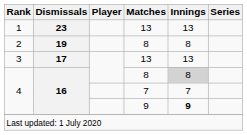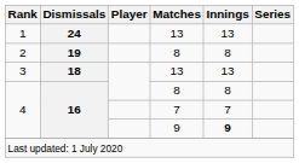1 | Dismissals: 23 -> 24
3 | Dismissals: 17 -> 18
4 / 8 | Innings: lightgrey background -> no background
